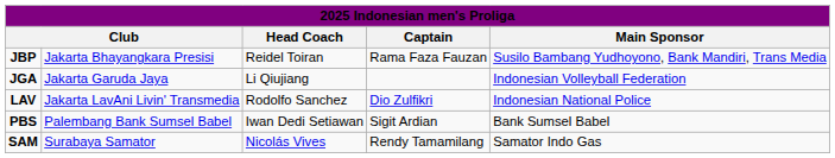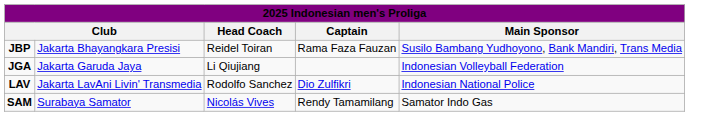- row: PBS | Palembang Bank Sumsel Babel | Iwan Dedi Setiawan | Sigit Ardian | Bank Sumsel Babel
